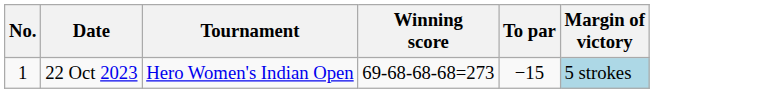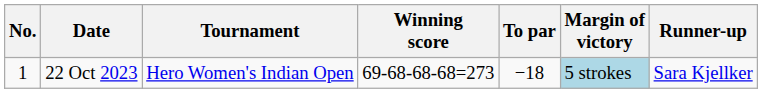+ column: Runner-up | Sara Kjellker
22 Oct 2023 | To par: −15 -> −18
